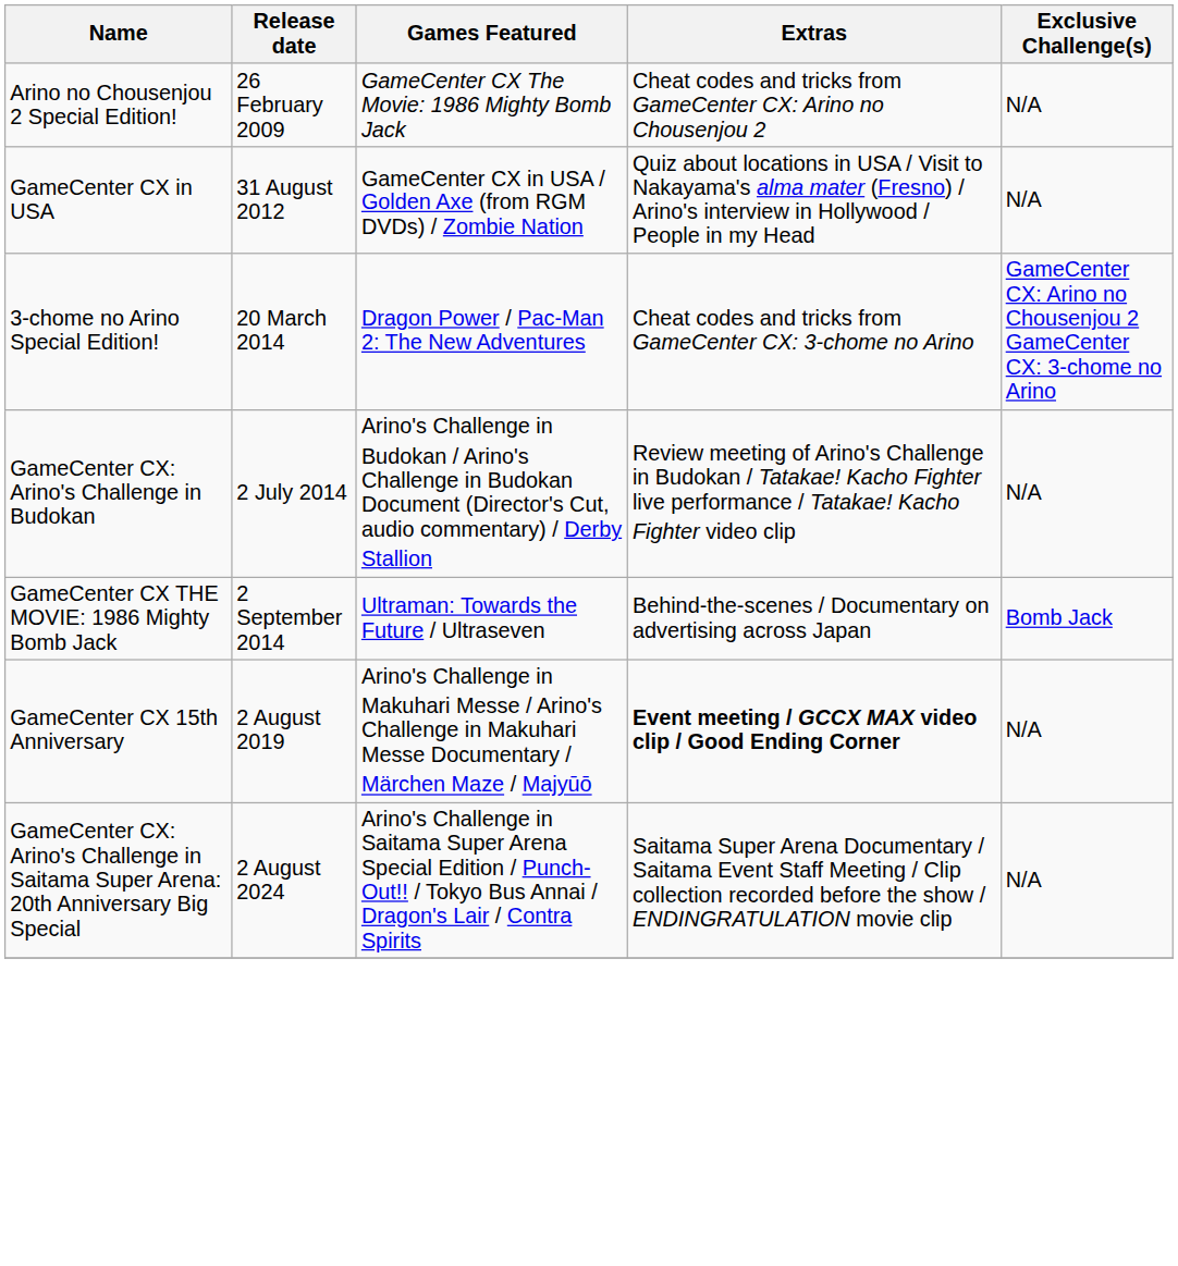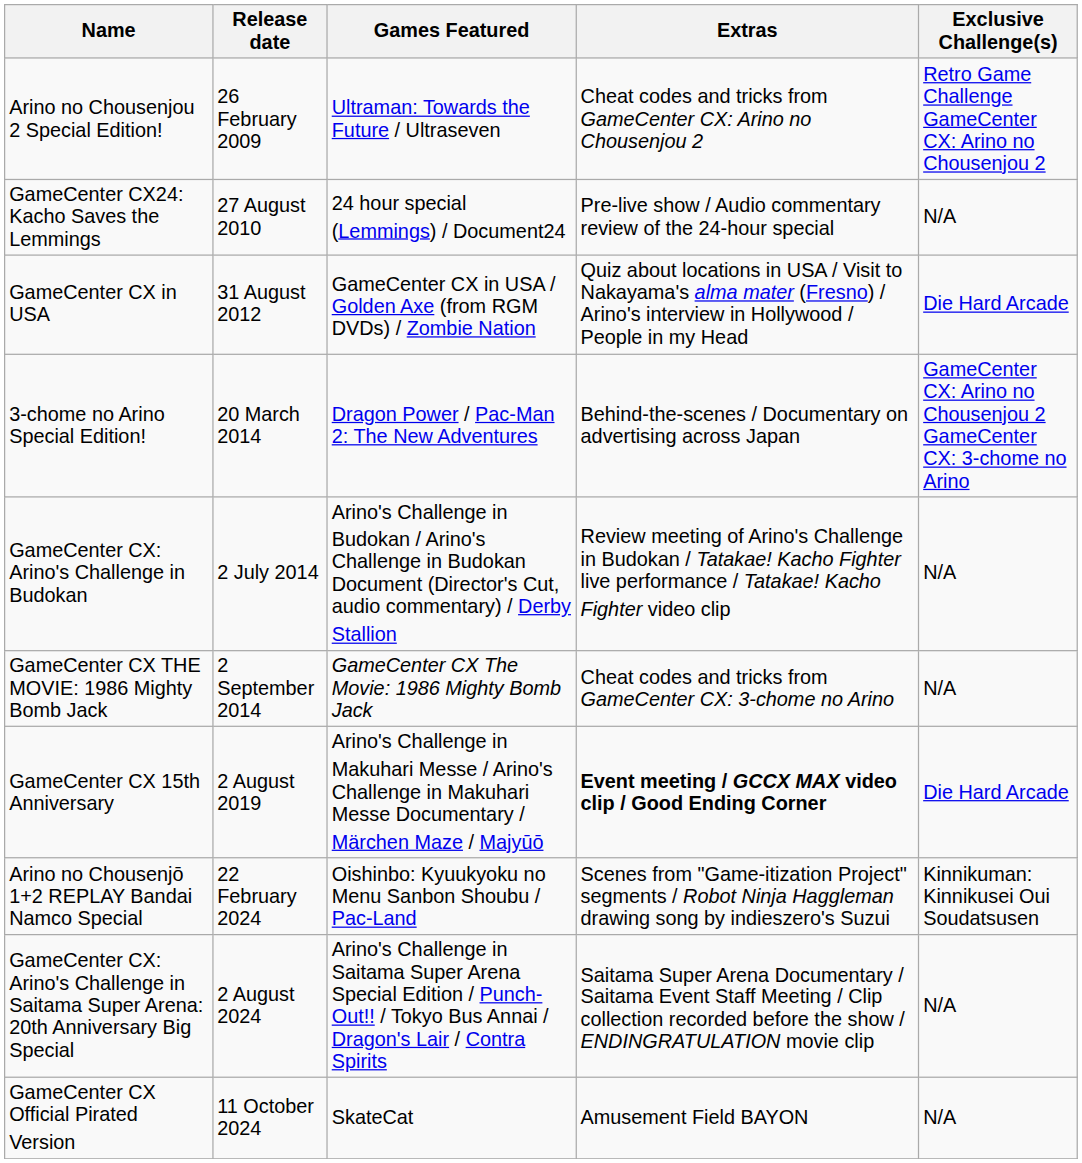Arino no Chousenjou 2 Special Edition! | Games Featured: GameCenter CX The Movie: 1986 Mighty Bomb Jack -> Ultraman: Towards the Future / Ultraseven
Arino no Chousenjou 2 Special Edition! | Exclusive Challenge(s): N/A -> Retro Game Challenge GameCenter CX: Arino no Chousenjou 2
+ row: GameCenter CX24: Kacho Saves the Lemmings | 27 August 2010 | 24 hour special (Lemmings) / Document24 | Pre-live show / Audio commentary review of the 24-hour special | N/A
GameCenter CX in USA | Exclusive Challenge(s): N/A -> Die Hard Arcade
3-chome no Arino Special Edition! | Extras: Cheat codes and tricks from GameCenter CX: 3-chome no Arino -> Behind-the-scenes / Documentary on advertising across Japan
GameCenter CX THE MOVIE: 1986 Mighty Bomb Jack | Games Featured: Ultraman: Towards the Future / Ultraseven -> GameCenter CX The Movie: 1986 Mighty Bomb Jack
GameCenter CX THE MOVIE: 1986 Mighty Bomb Jack | Extras: Behind-the-scenes / Documentary on advertising across Japan -> Cheat codes and tricks from GameCenter CX: 3-chome no Arino
GameCenter CX THE MOVIE: 1986 Mighty Bomb Jack | Exclusive Challenge(s): Bomb Jack -> N/A
GameCenter CX 15th Anniversary | Exclusive Challenge(s): N/A -> Die Hard Arcade
+ row: Arino no Chousenjō 1+2 REPLAY Bandai Namco Special | 22 February 2024 | Oishinbo: Kyuukyoku no Menu Sanbon Shoubu / Pac-Land | Scenes from "Game-itization Project" segments / Robot Ninja Haggleman drawing song by indieszero's Suzui | Kinnikuman: Kinnikusei Oui Soudatsusen
+ row: GameCenter CX Official Pirated Version | 11 October 2024 | SkateCat | Amusement Field BAYON | N/A
